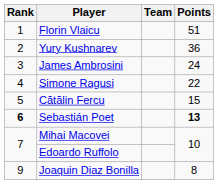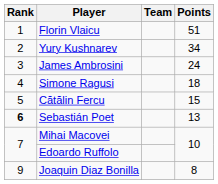Yury Kushnarev | Points: 36 -> 34
Simone Ragusi | Points: 22 -> 18
Sebastián Poet | Points: bold -> normal
